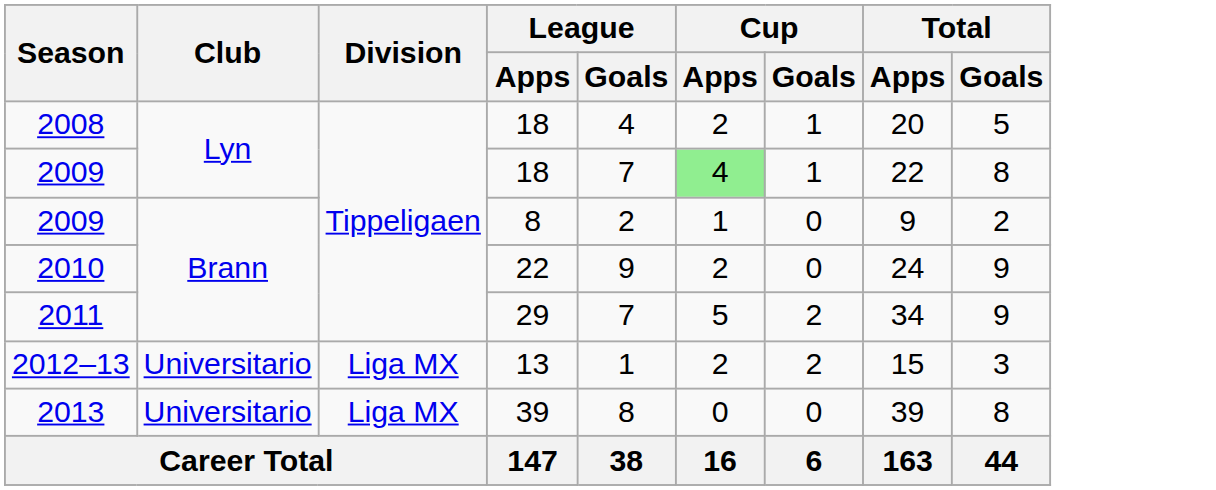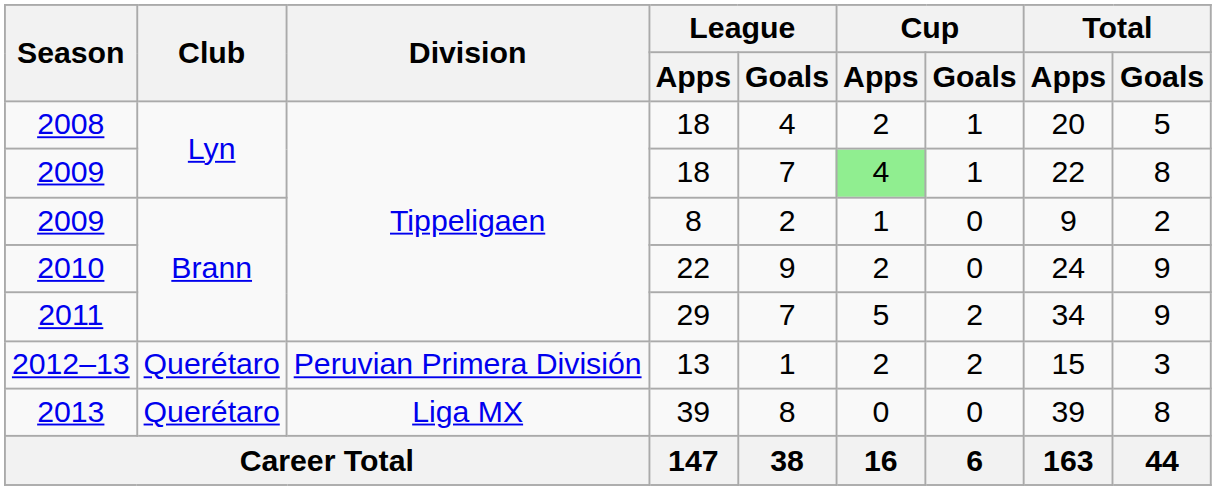2012–13 | Club: Universitario -> Querétaro
2012–13 | Division: Liga MX -> Peruvian Primera División
2013 | Club: Universitario -> Querétaro
